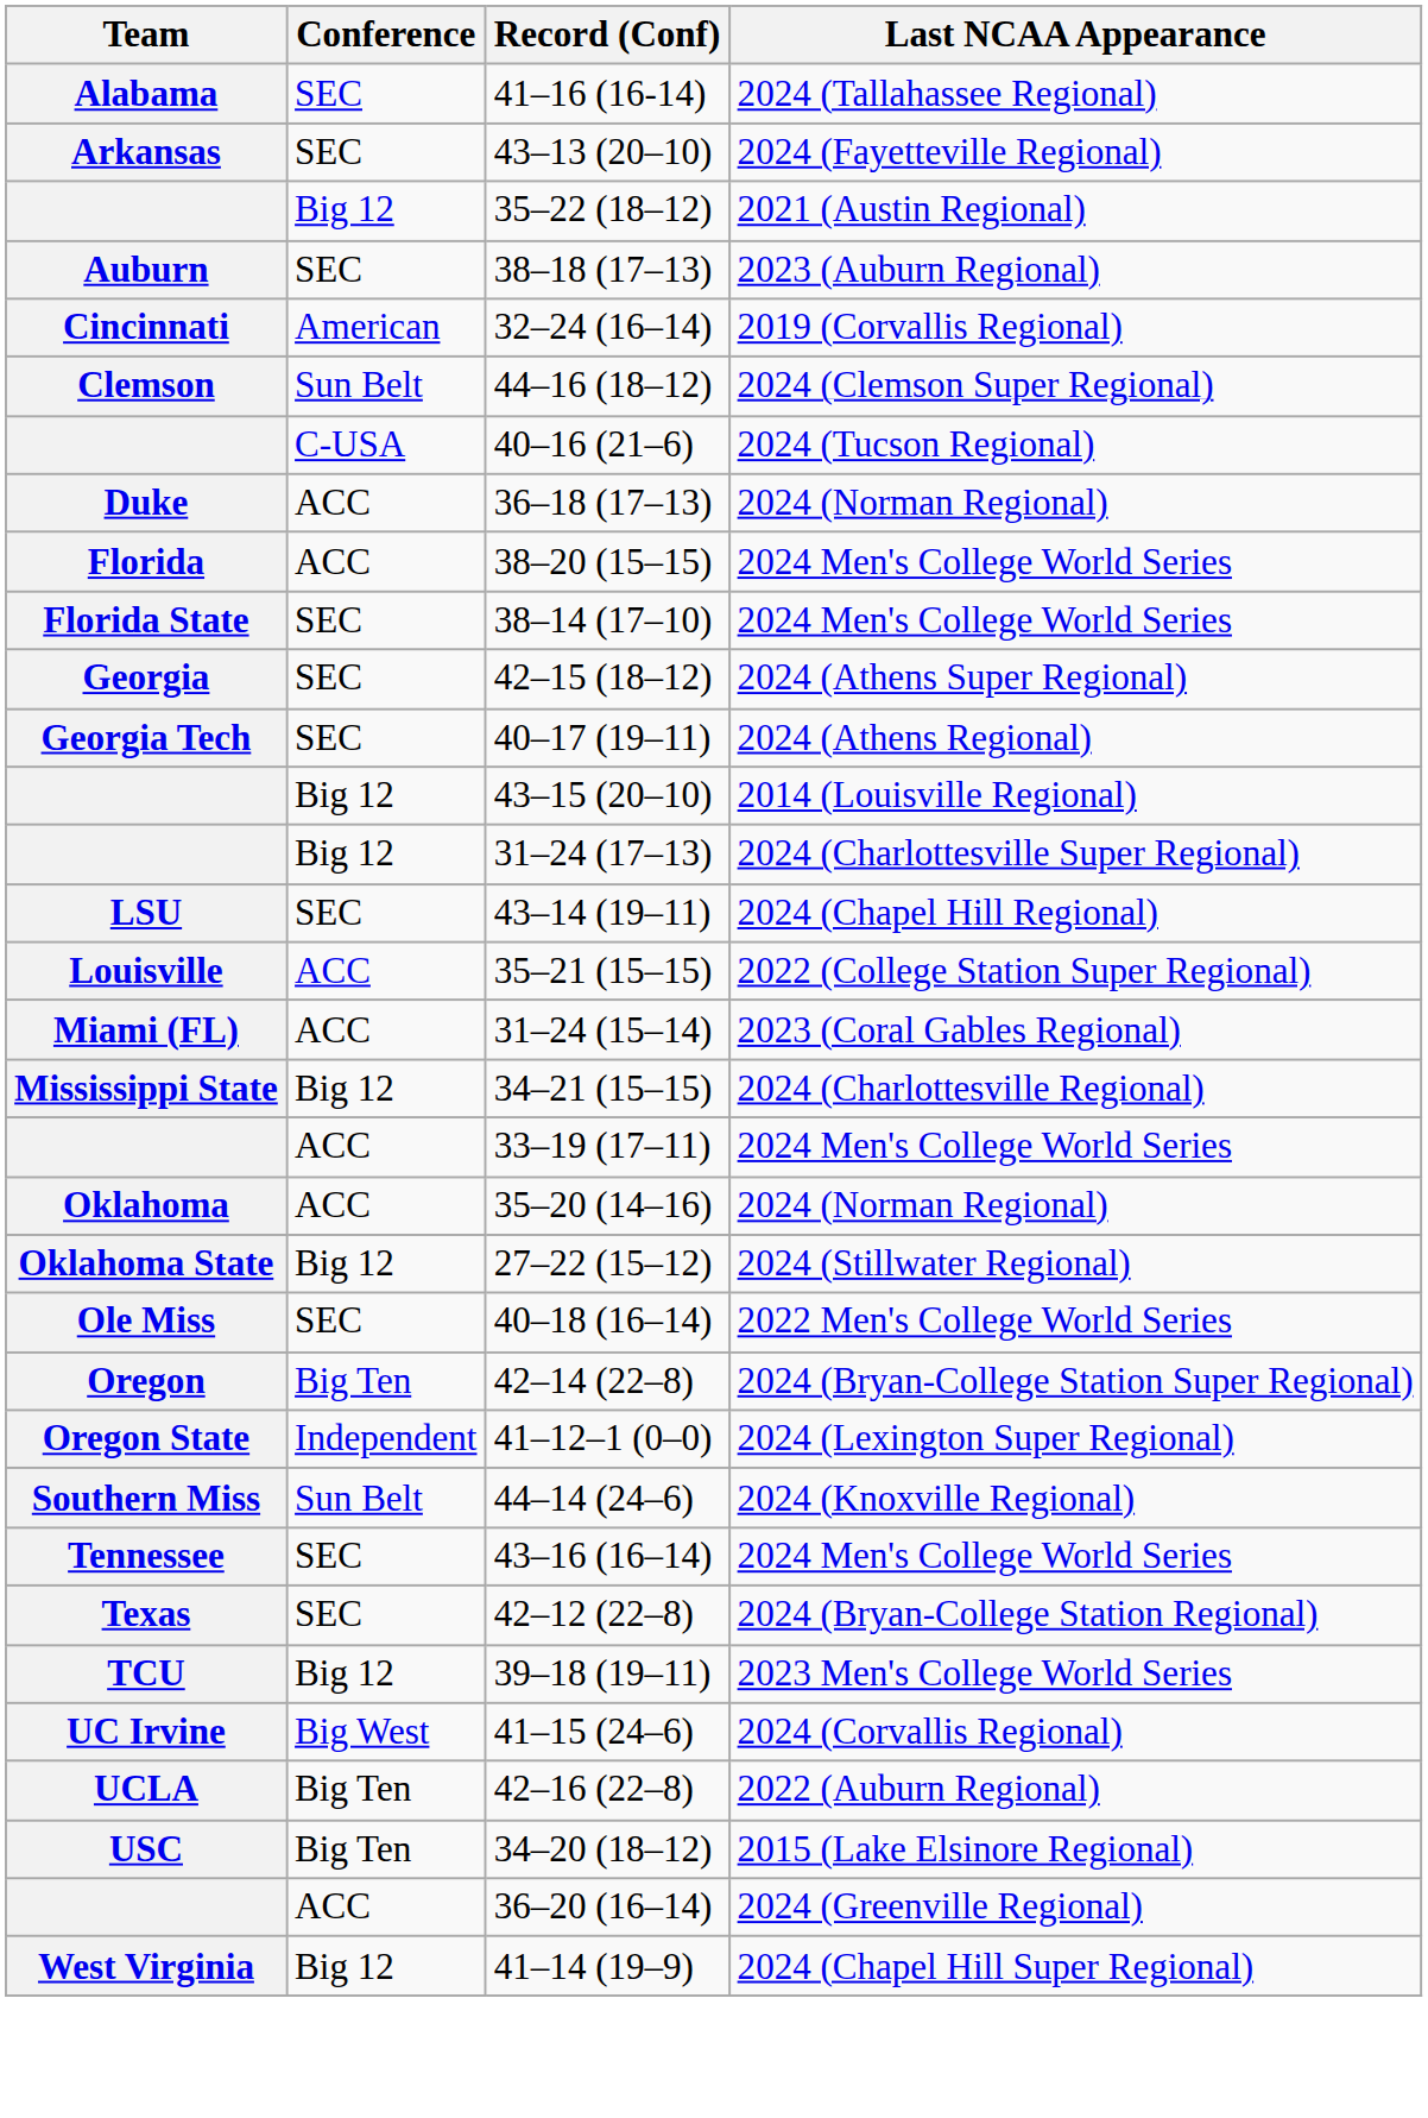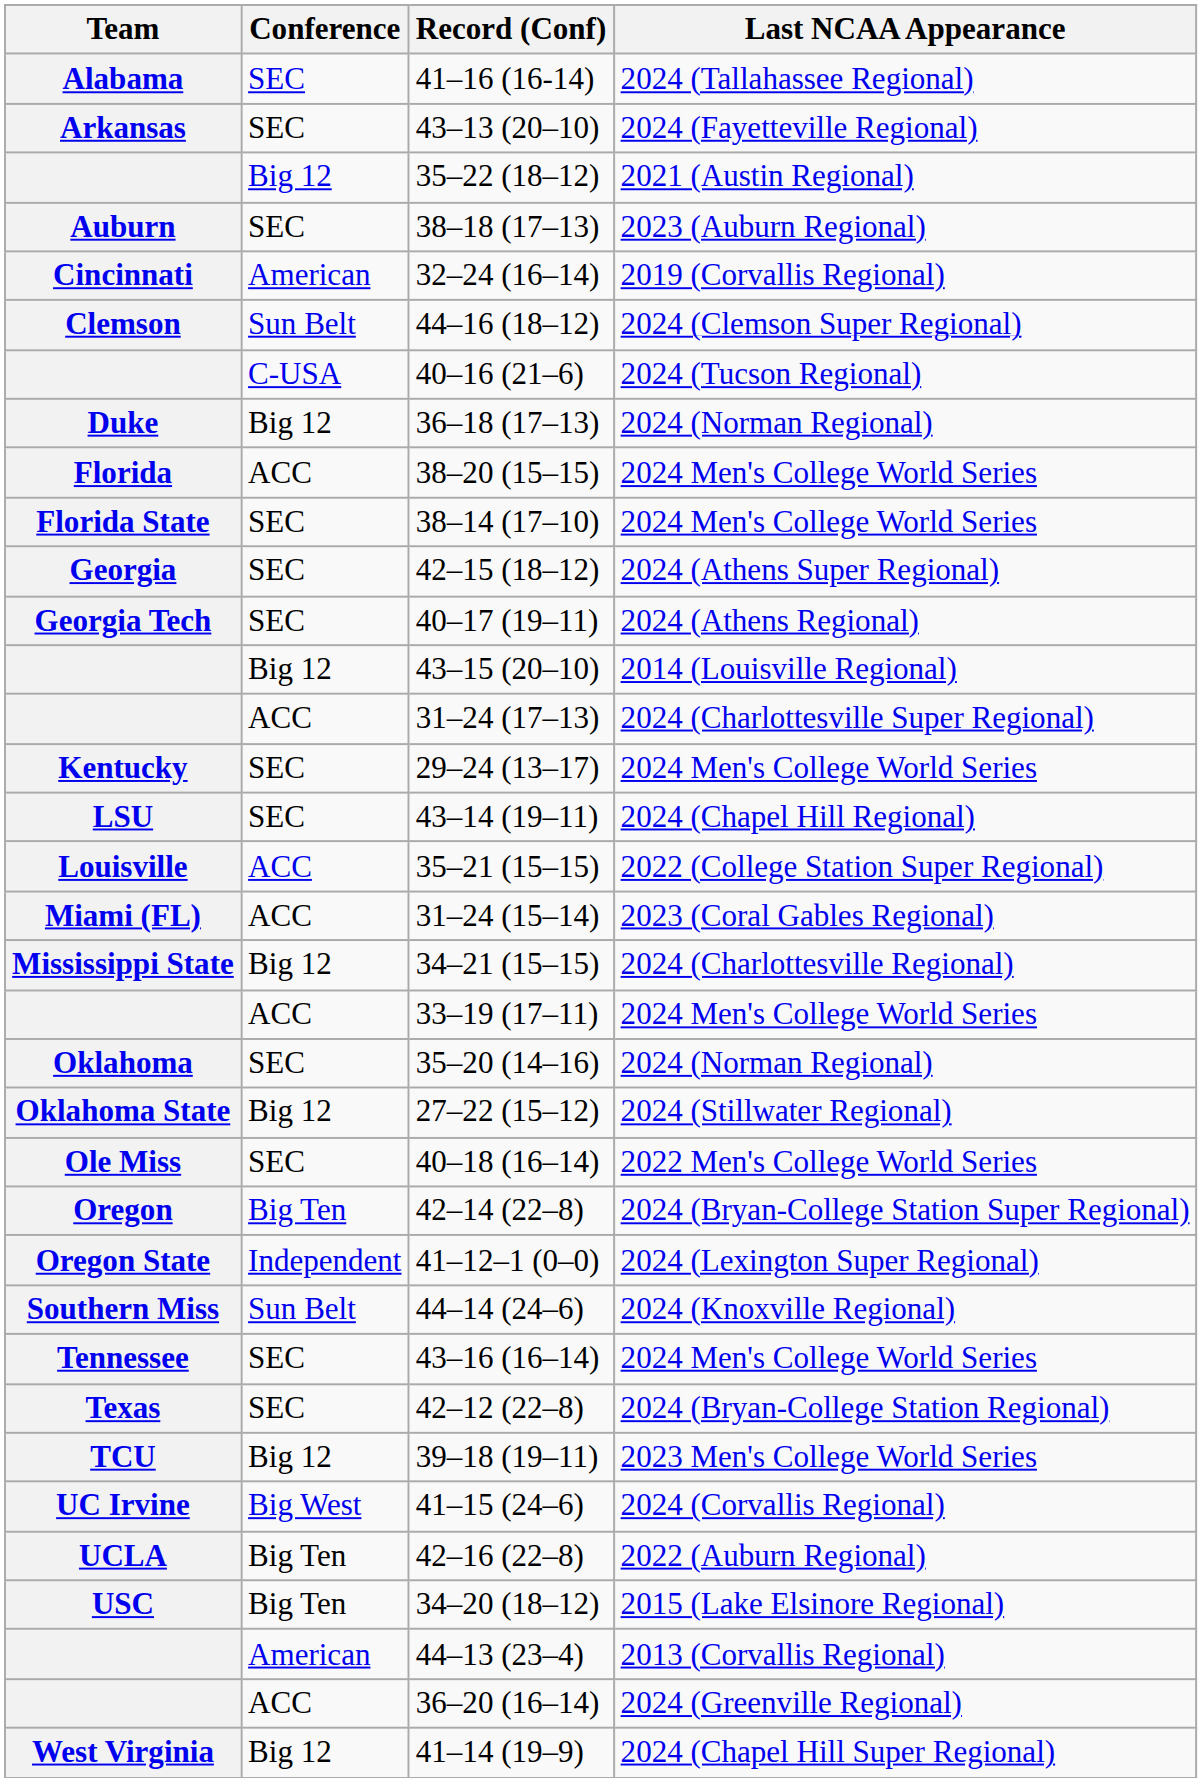36–18 (17–13) | Conference: ACC -> Big 12
31–24 (17–13) | Conference: Big 12 -> ACC
+ row: Kentucky | SEC | 29–24 (13–17) | 2024 Men's College World Series
35–20 (14–16) | Conference: ACC -> SEC
+ row: American | 44–13 (23–4) | 2013 (Corvallis Regional)
